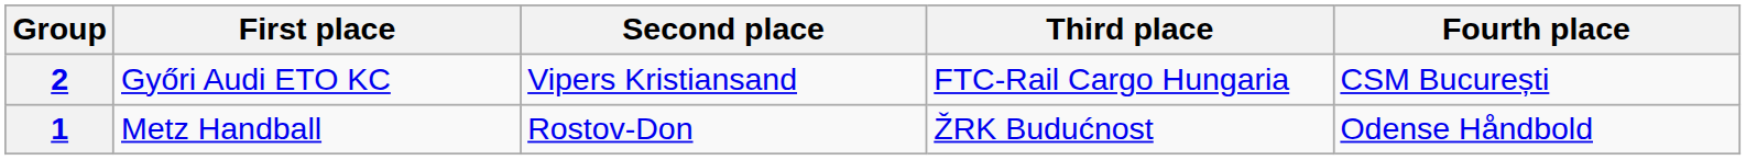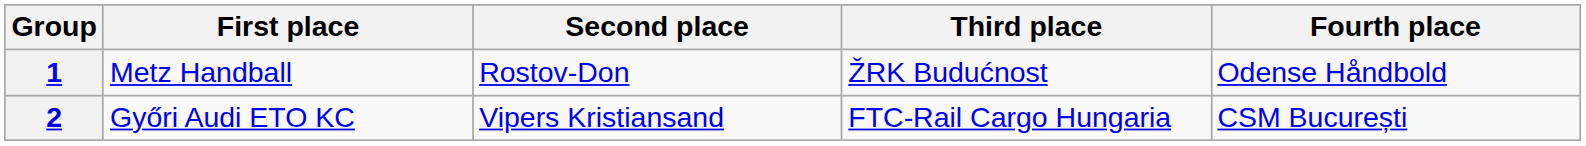rows swapped: 1 <-> 2
